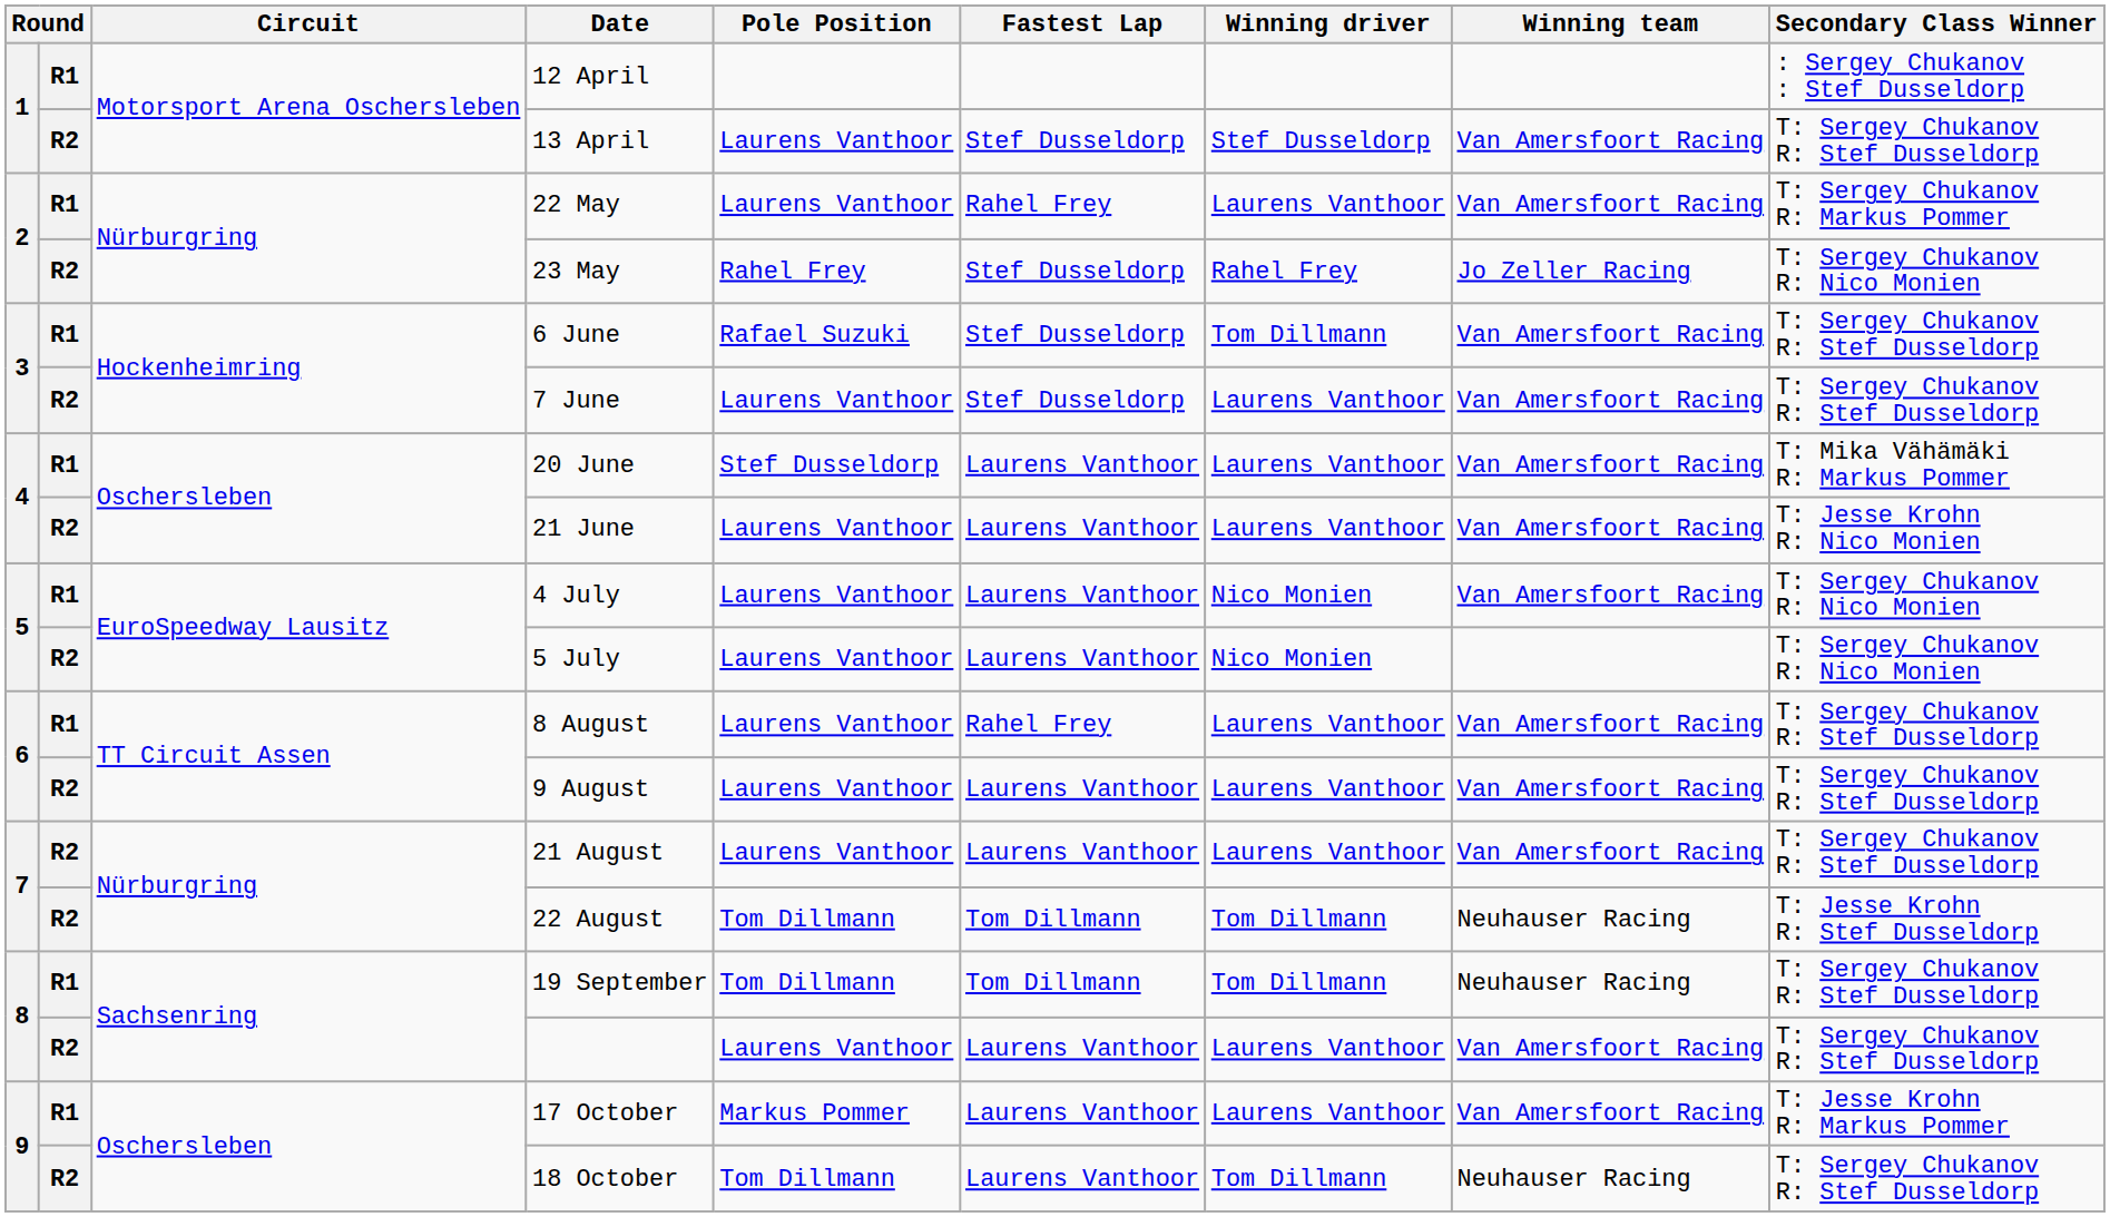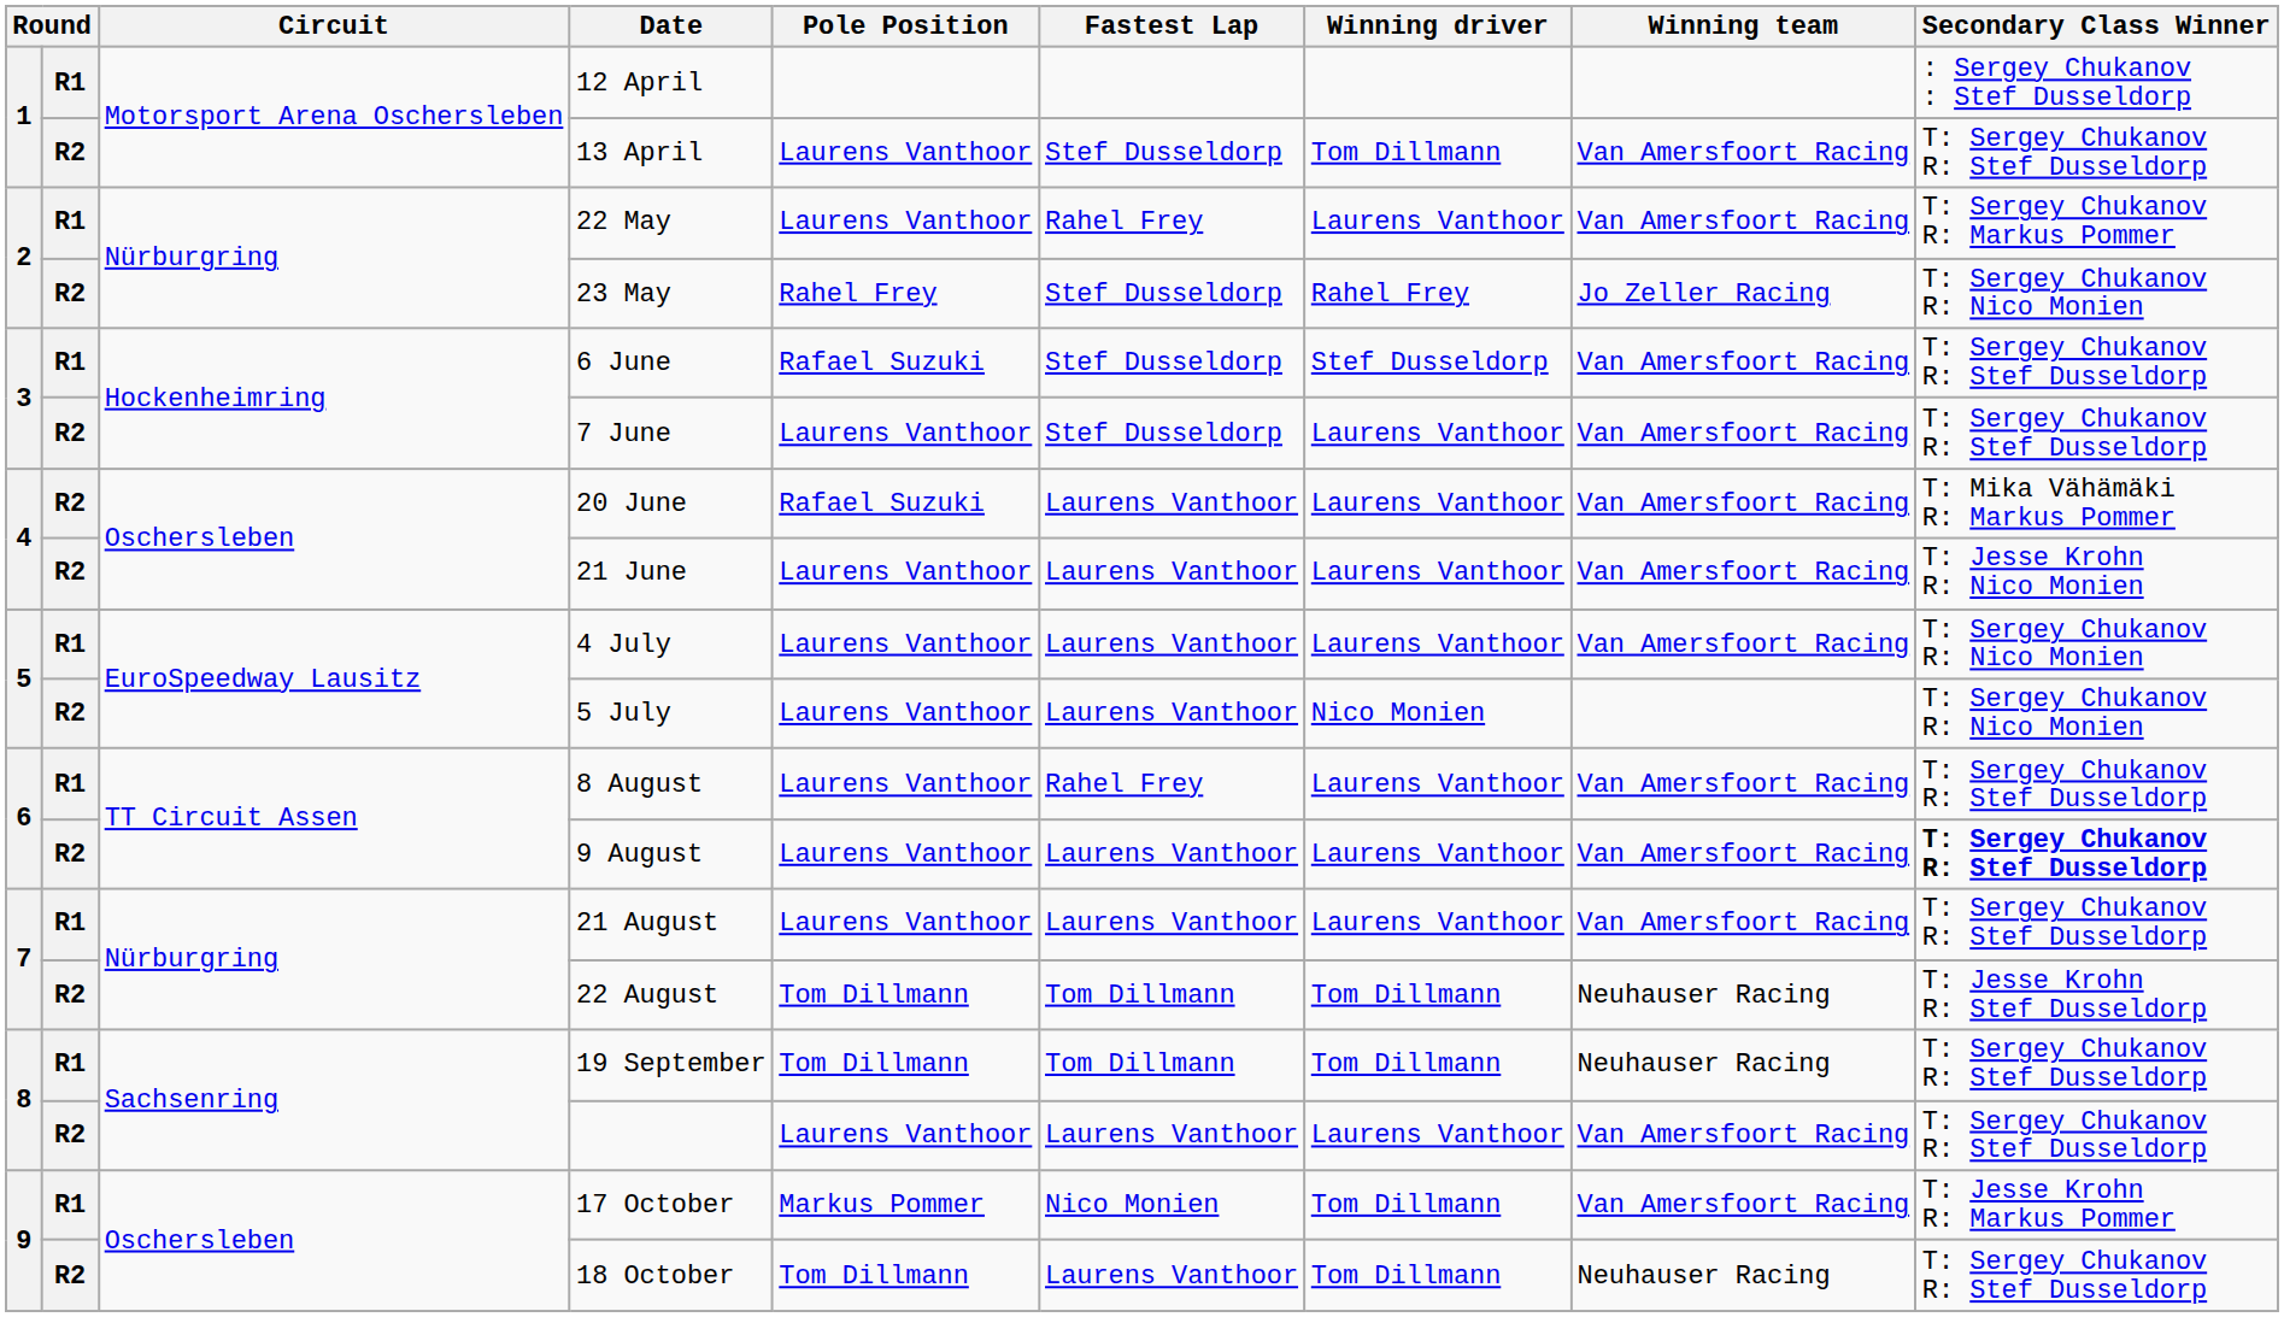13 April | Winning driver: Stef Dusseldorp -> Tom Dillmann
6 June | Winning driver: Tom Dillmann -> Stef Dusseldorp
20 June | column 2: R1 -> R2
20 June | Pole Position: Stef Dusseldorp -> Rafael Suzuki
4 July | Winning driver: Nico Monien -> Laurens Vanthoor
9 August | Secondary Class Winner: normal -> bold
21 August | column 2: R2 -> R1
17 October | Fastest Lap: Laurens Vanthoor -> Nico Monien
17 October | Winning driver: Laurens Vanthoor -> Tom Dillmann
